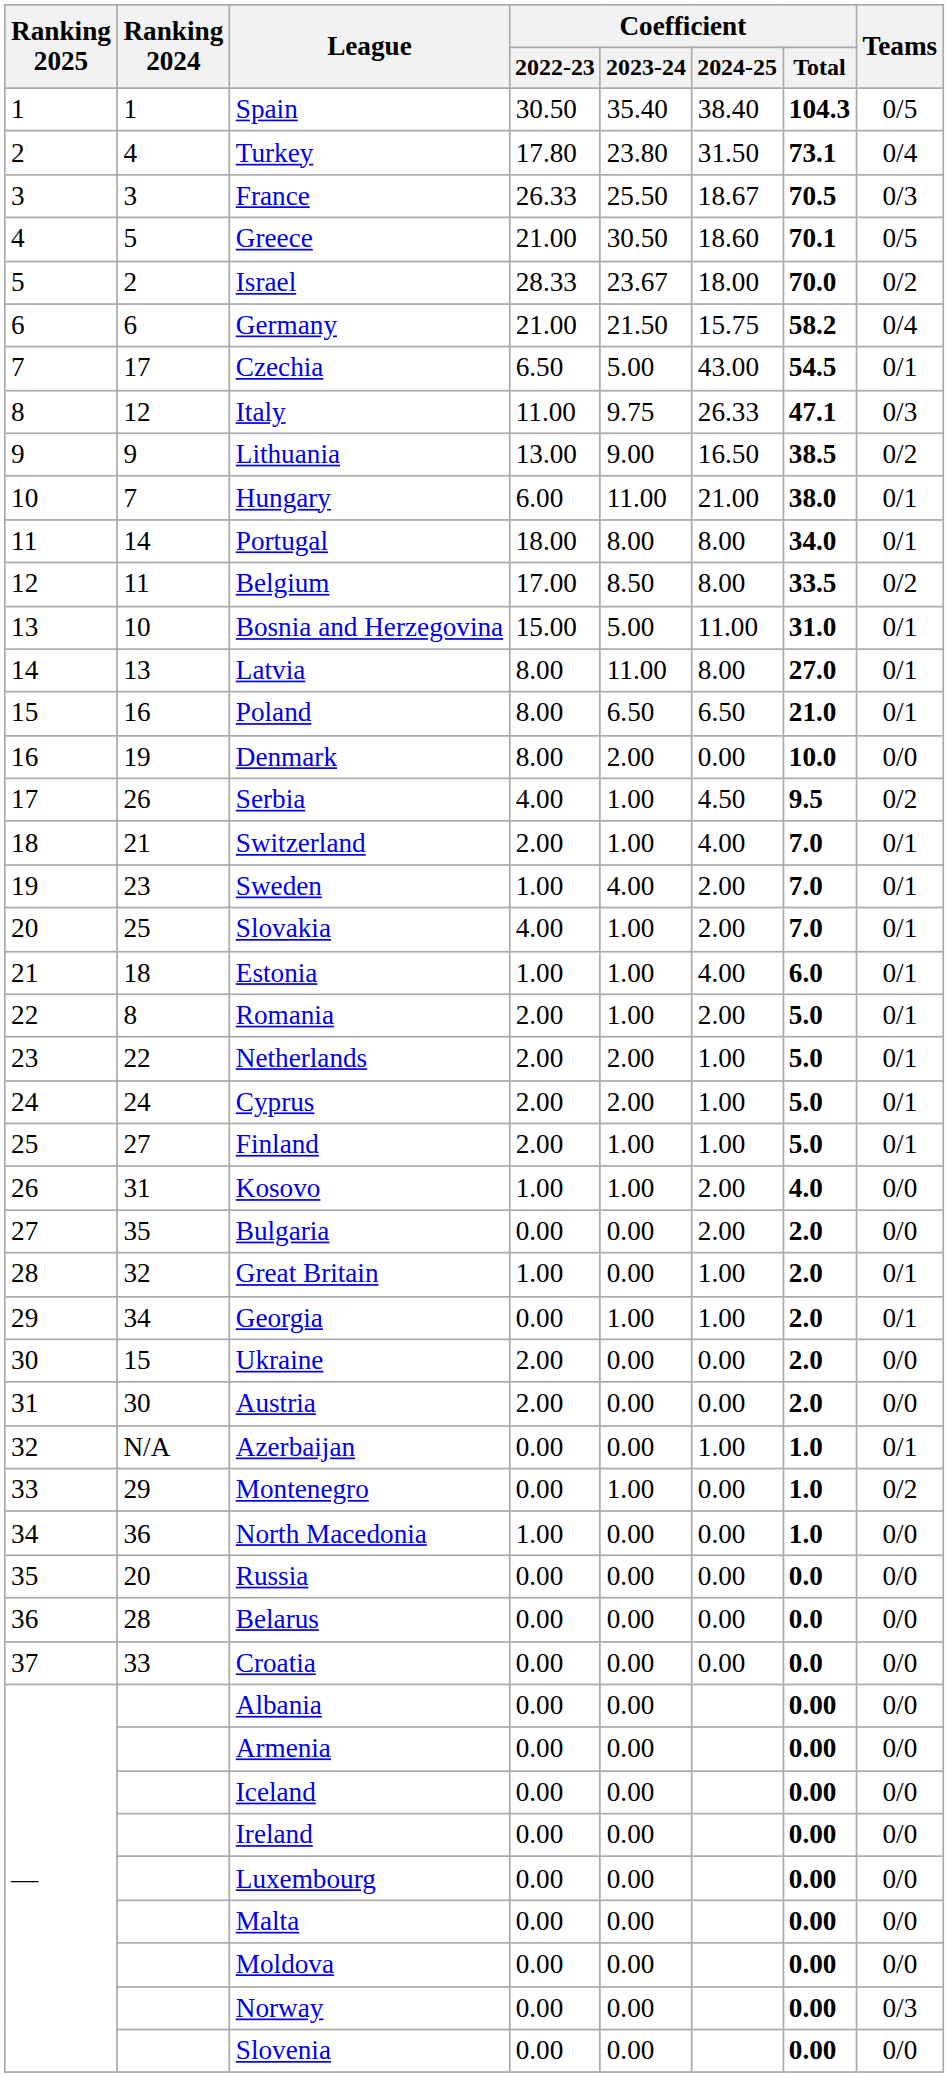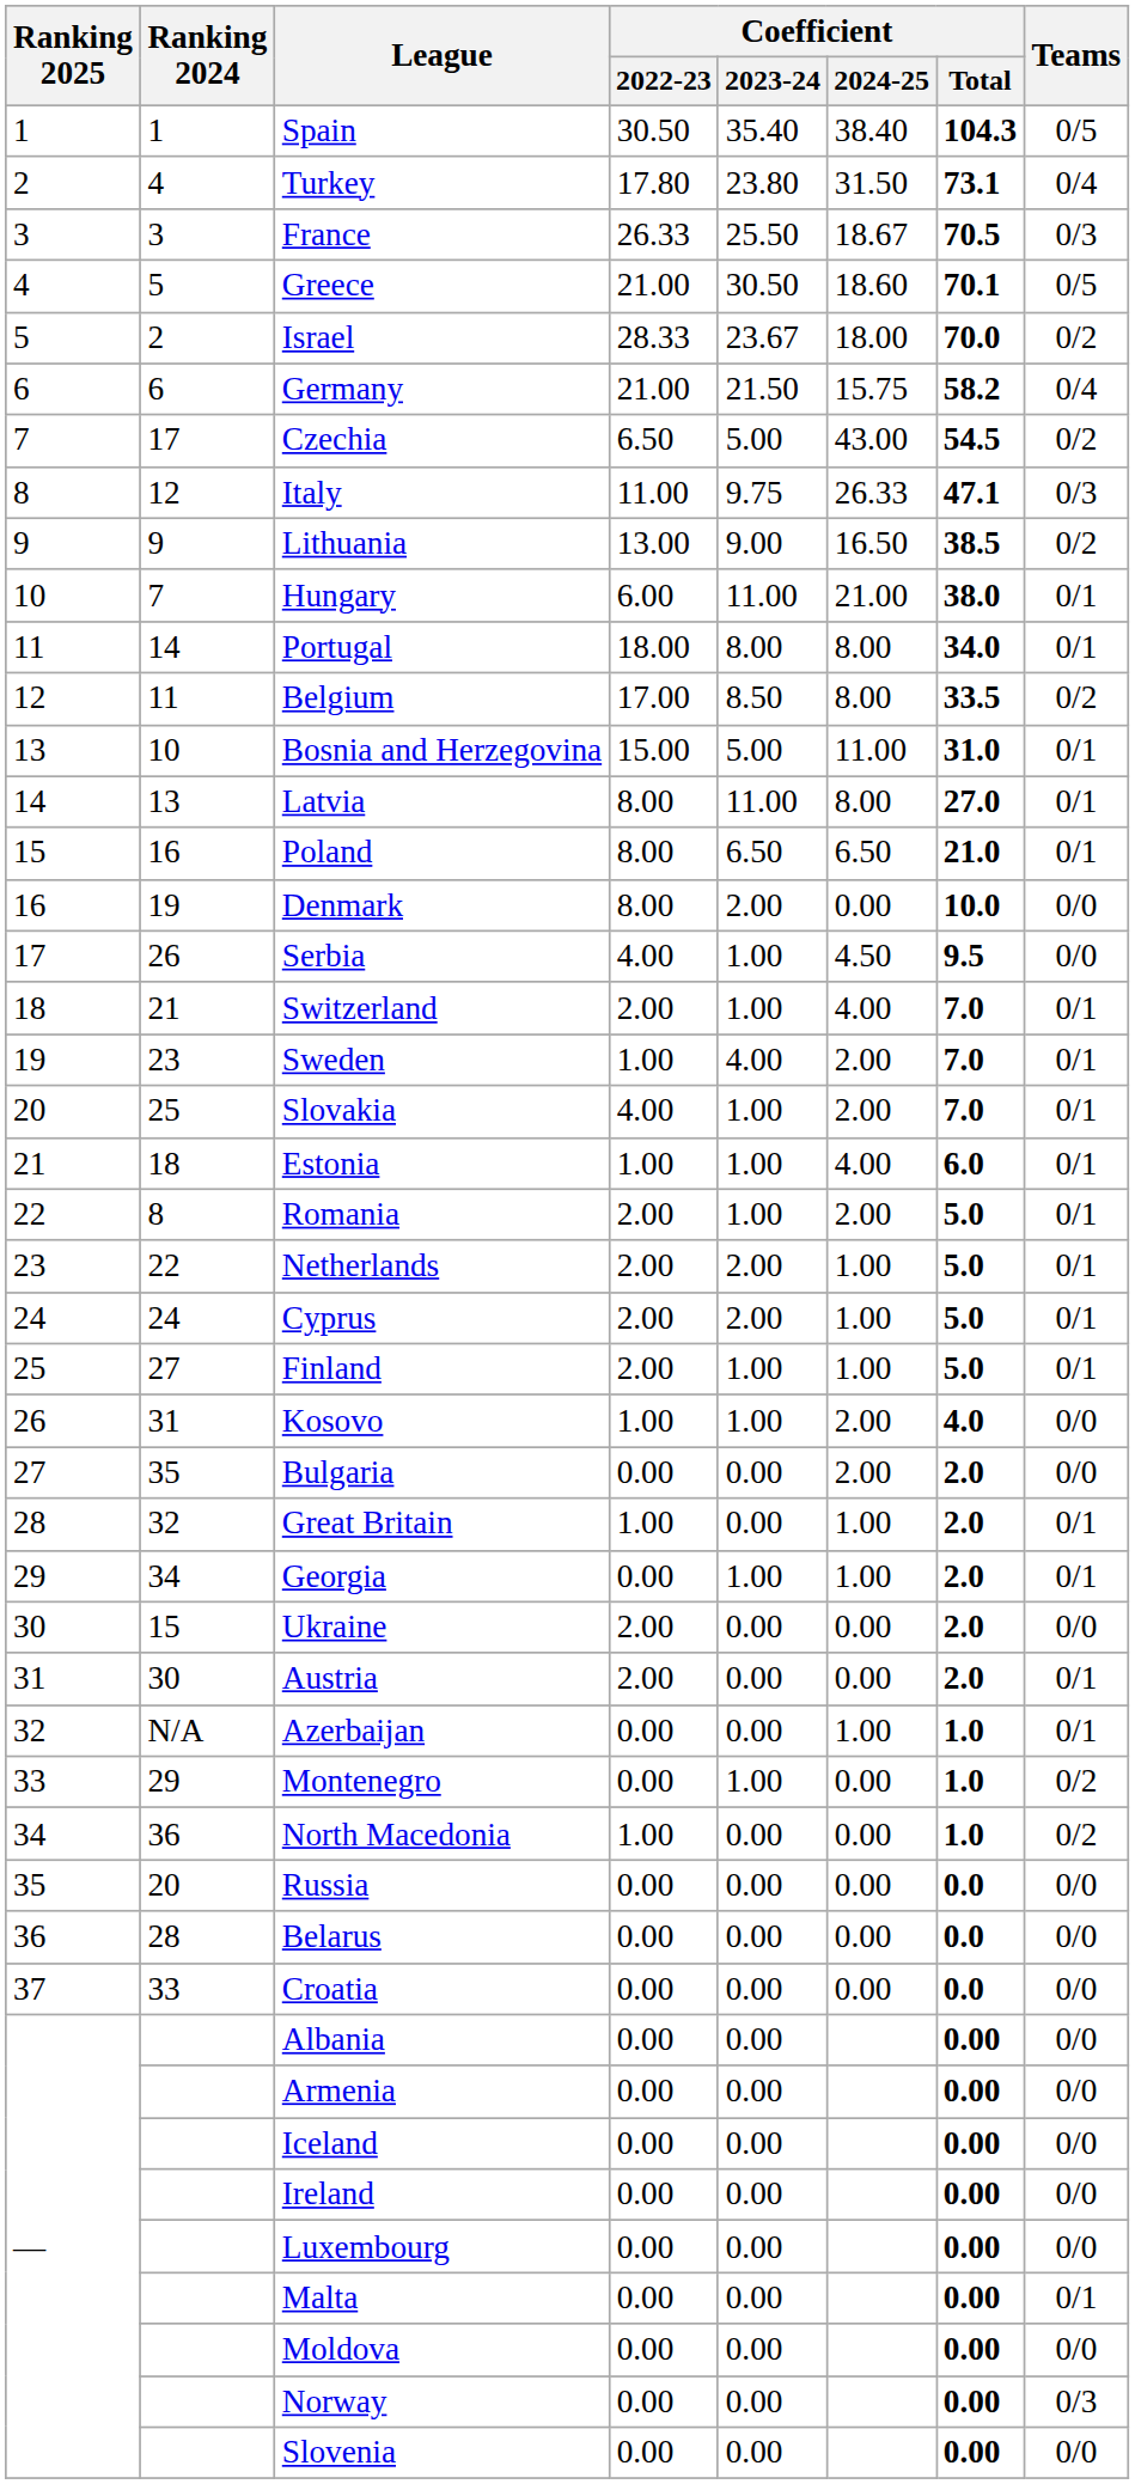Czechia | Teams: 0/1 -> 0/2
Serbia | Teams: 0/2 -> 0/0
Austria | Teams: 0/0 -> 0/1
North Macedonia | Teams: 0/0 -> 0/2
Malta | Teams: 0/0 -> 0/1
